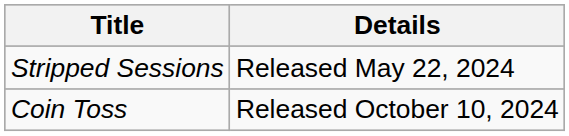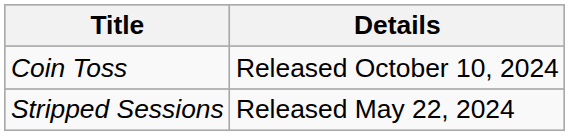rows swapped: Stripped Sessions <-> Coin Toss
